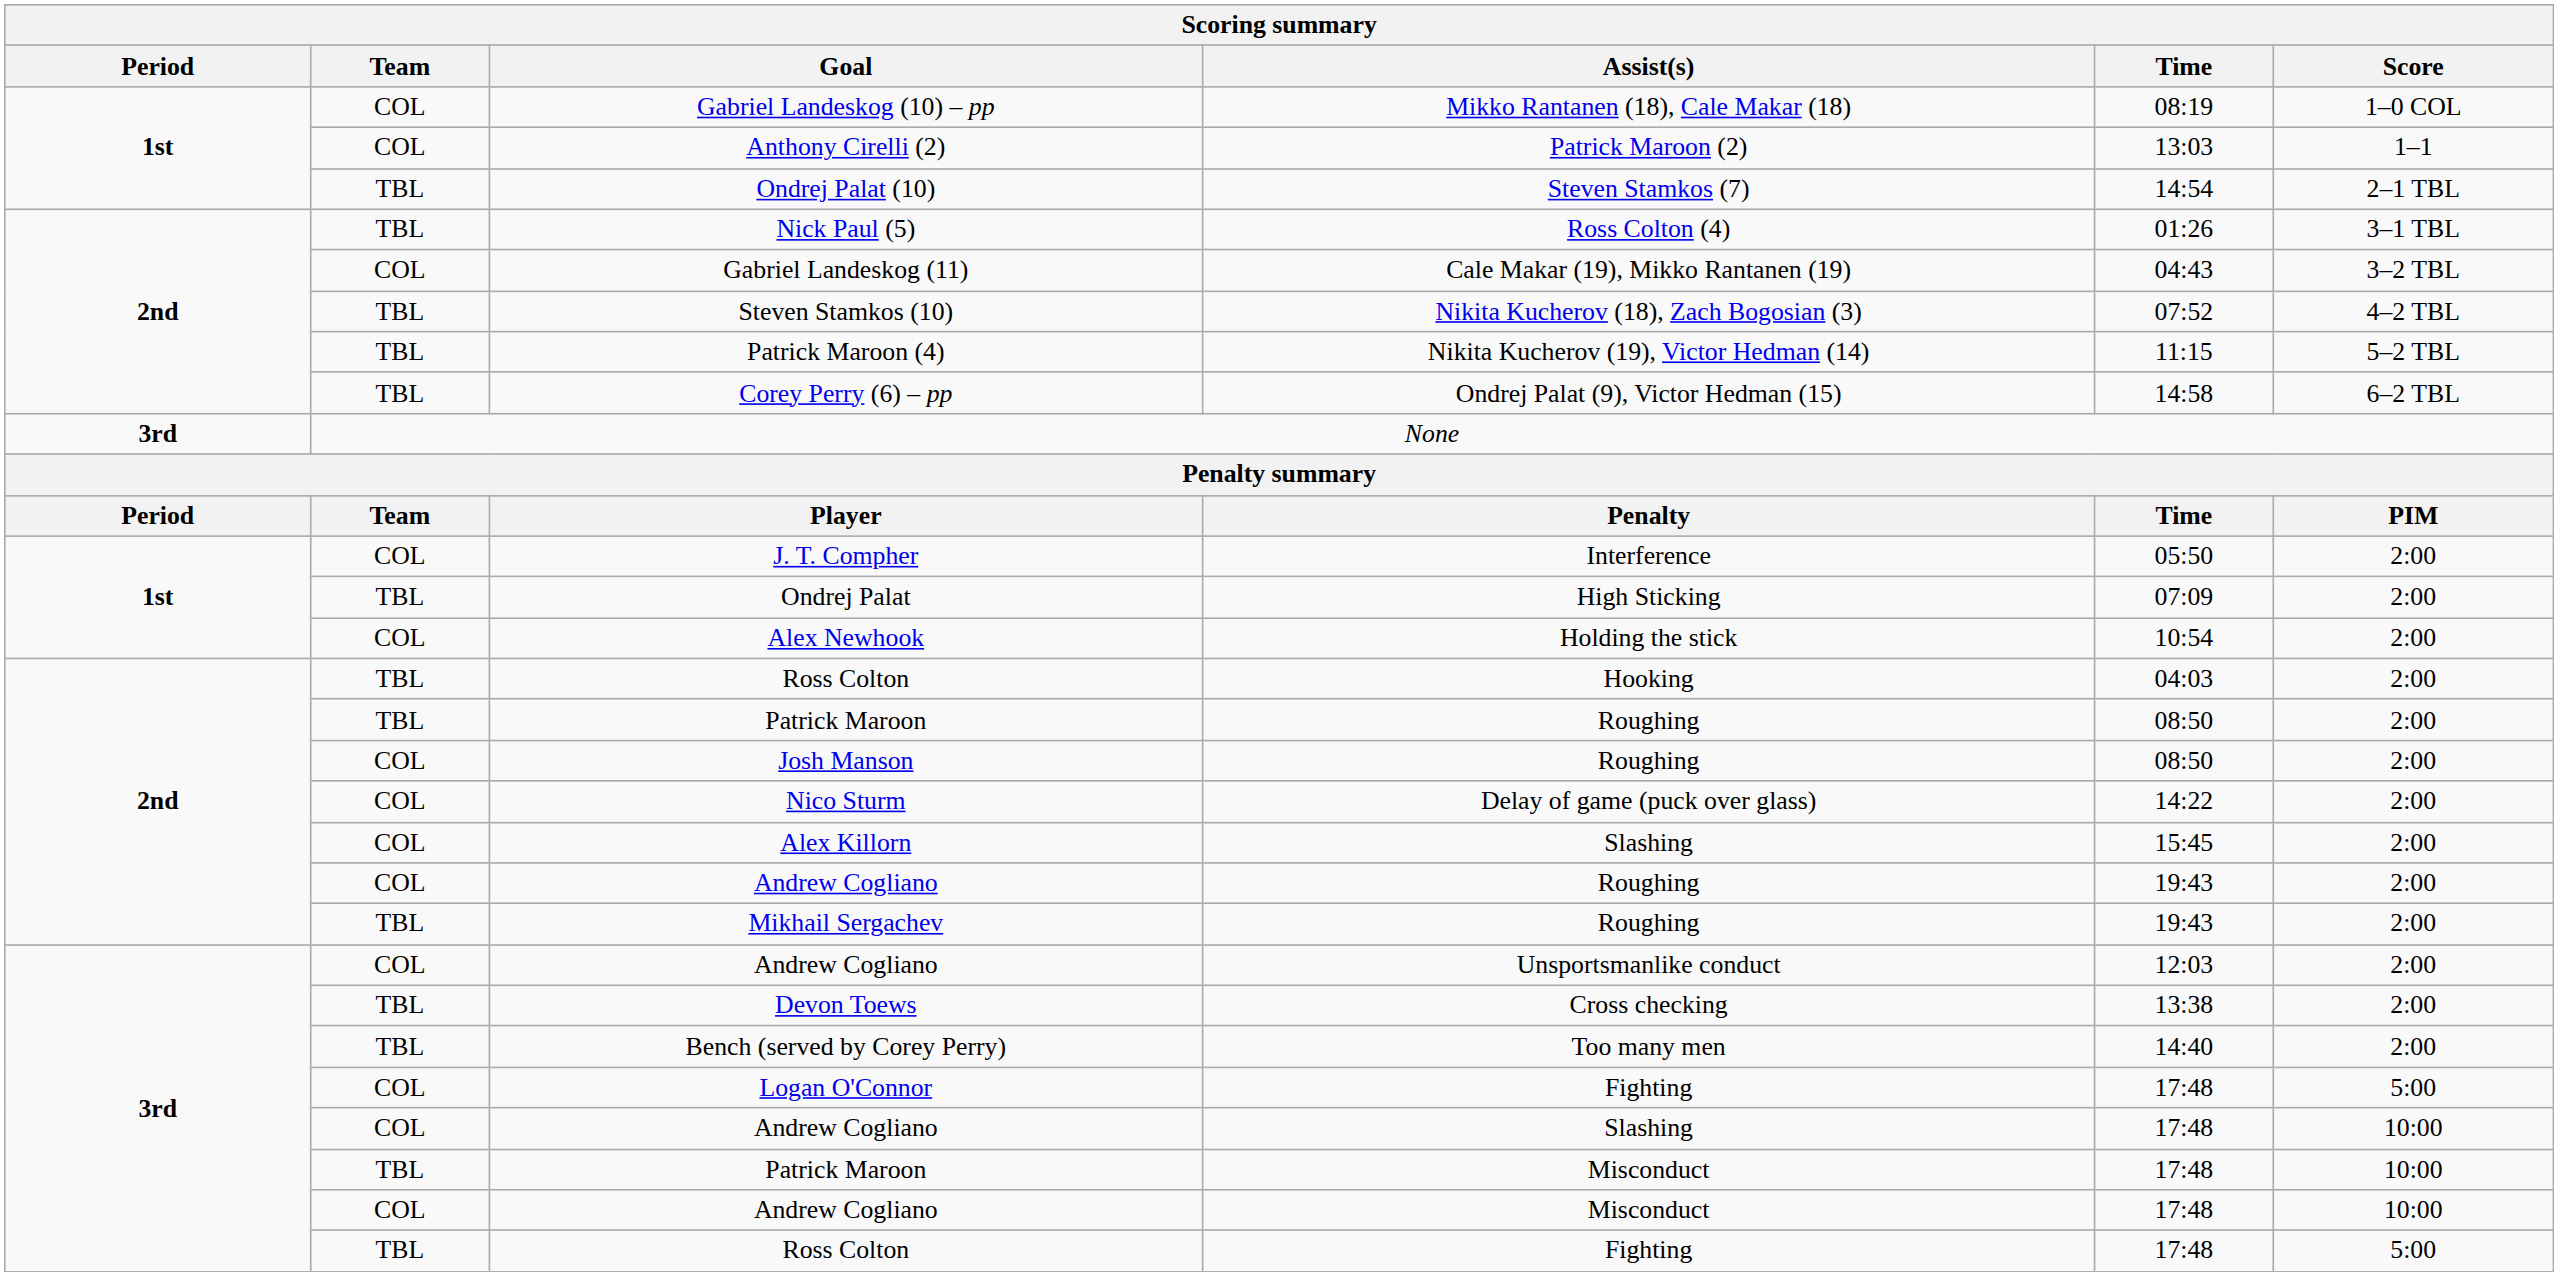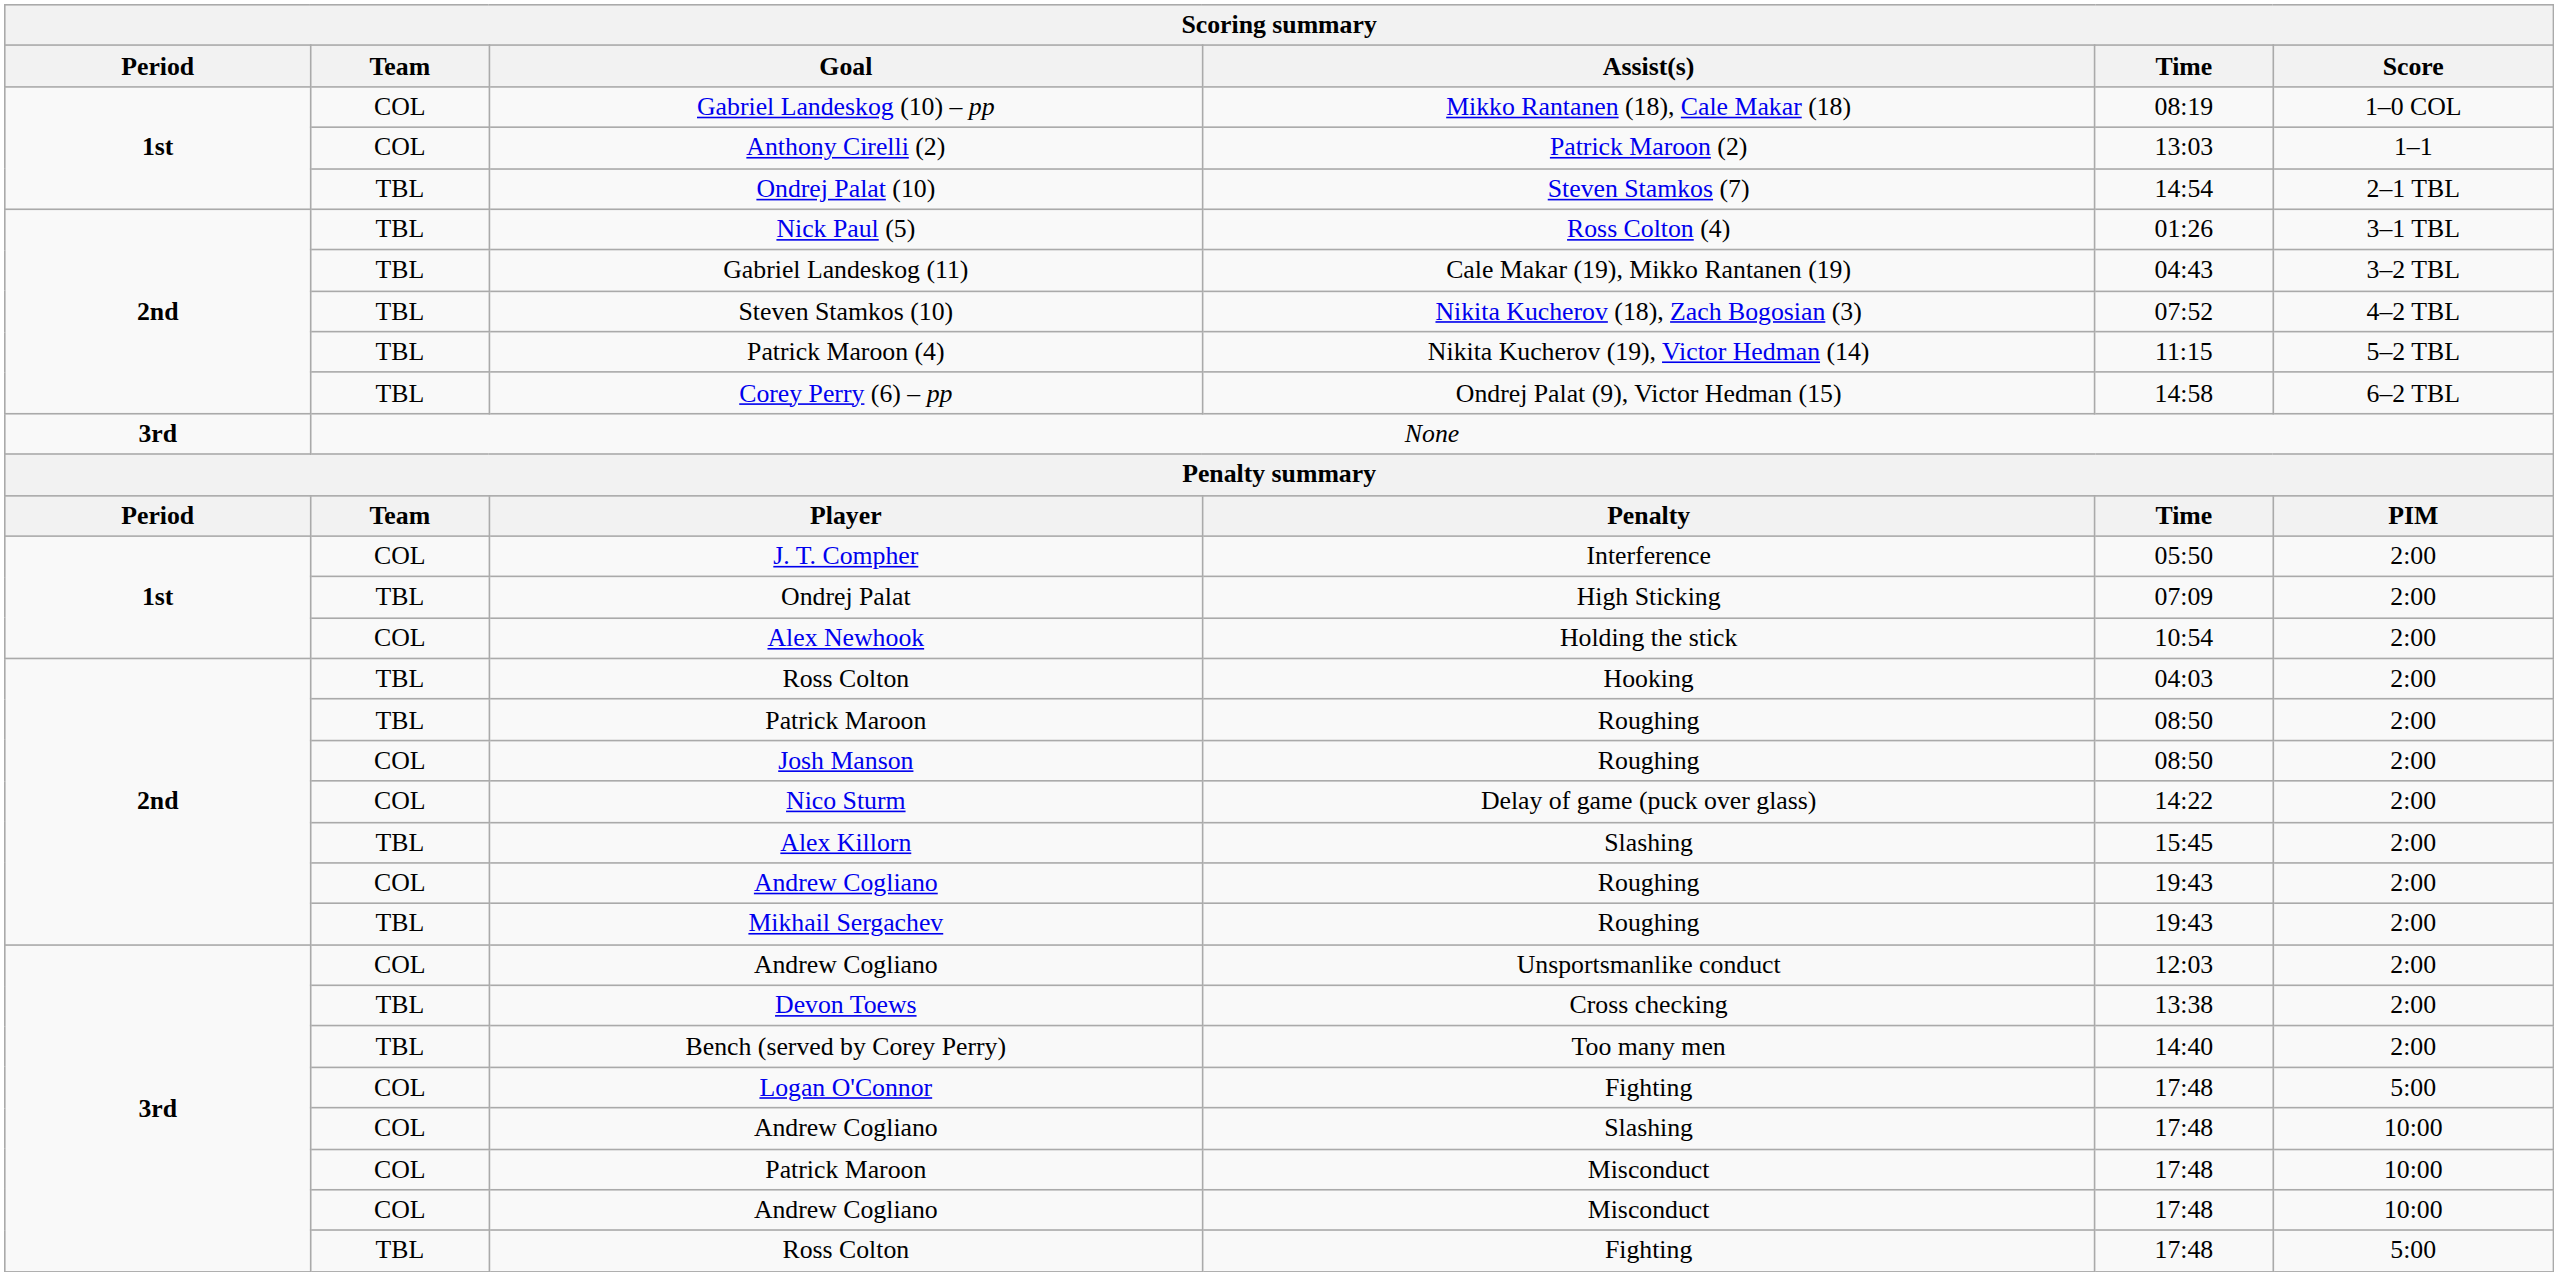Gabriel Landeskog (11) | Team: COL -> TBL
Alex Killorn | Team: COL -> TBL
Patrick Maroon / Misconduct | Team: TBL -> COL
